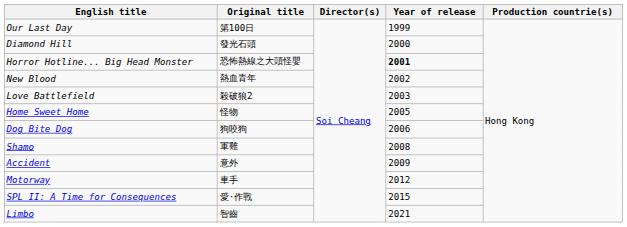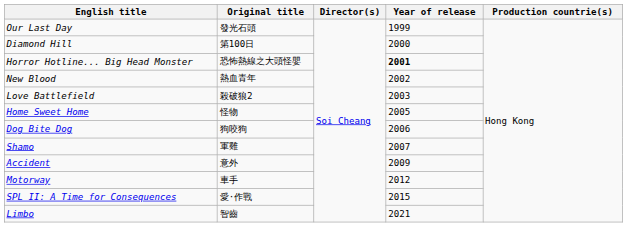Our Last Day | Original title: 第100日 -> 發光石頭
Diamond Hill | Original title: 發光石頭 -> 第100日
Shamo | Year of release: 2008 -> 2007
